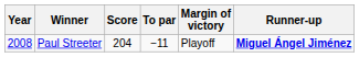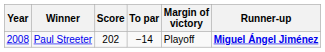Paul Streeter | Score: 204 -> 202
Paul Streeter | To par: −11 -> −14
